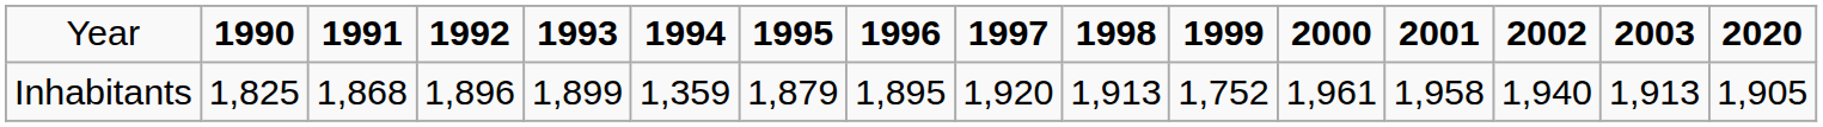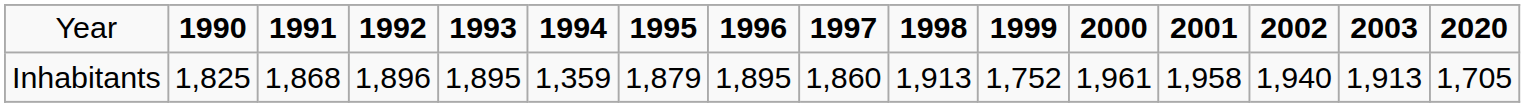Inhabitants | column 5: 1,899 -> 1,895
Inhabitants | column 9: 1,920 -> 1,860
Inhabitants | column 16: 1,905 -> 1,705
